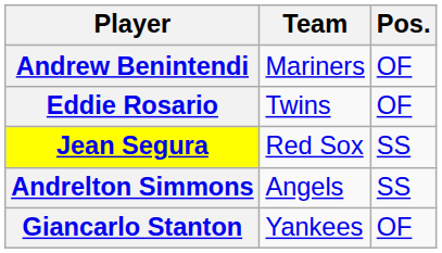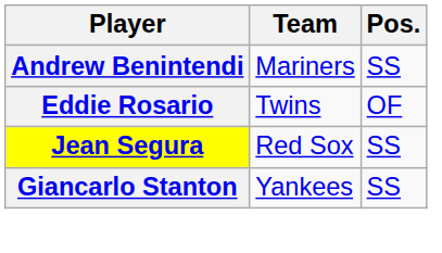Andrew Benintendi | Pos.: OF -> SS
- row: Andrelton Simmons | Angels | SS
Giancarlo Stanton | Pos.: OF -> SS
